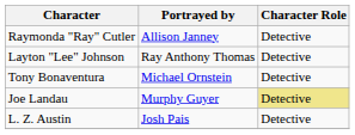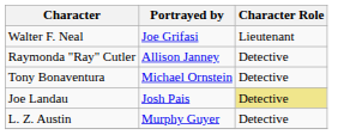+ row: Walter F. Neal | Joe Grifasi | Lieutenant
- row: Layton "Lee" Johnson | Ray Anthony Thomas | Detective
Joe Landau | Portrayed by: Murphy Guyer -> Josh Pais
L. Z. Austin | Portrayed by: Josh Pais -> Murphy Guyer
